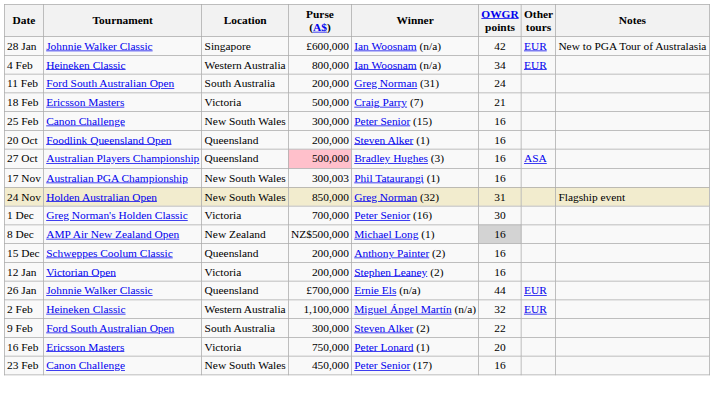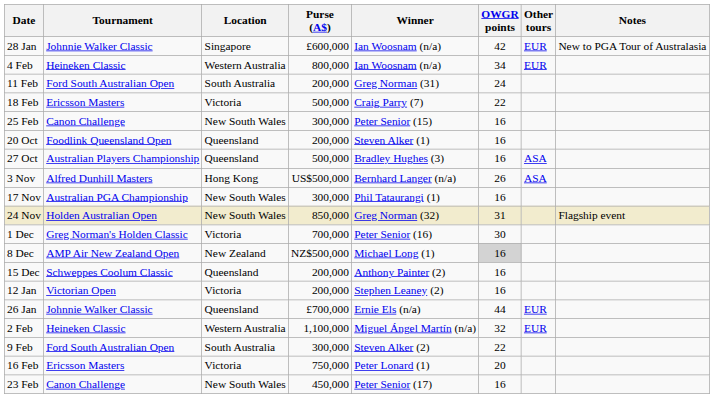18 Feb | OWGR points: 21 -> 22
27 Oct | Purse (A$): pink background -> no background
+ row: 3 Nov | Alfred Dunhill Masters | Hong Kong | US$500,000 | Bernhard Langer (n/a) | 26 | ASA
17 Nov | Purse (A$): 300,003 -> 300,000
